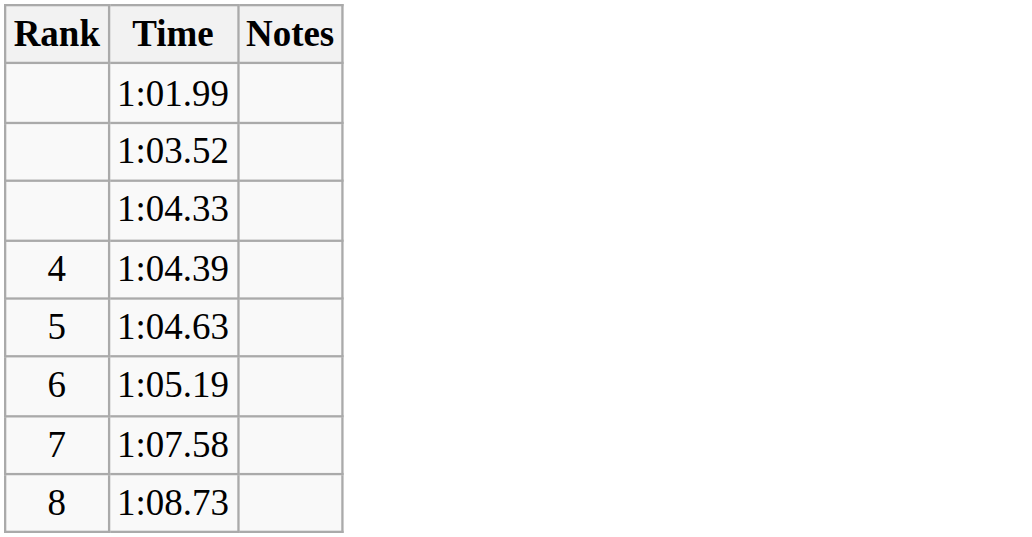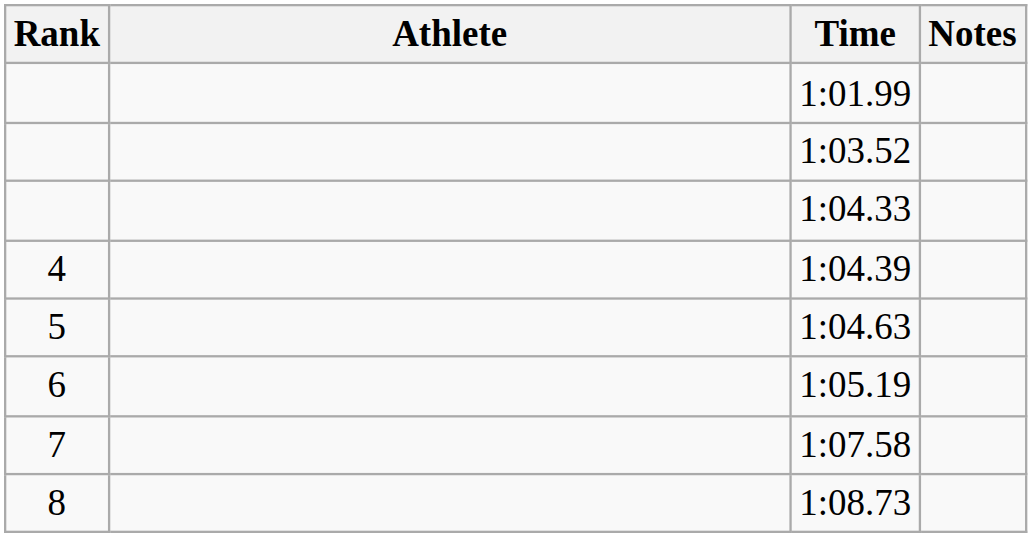+ column: Athlete
